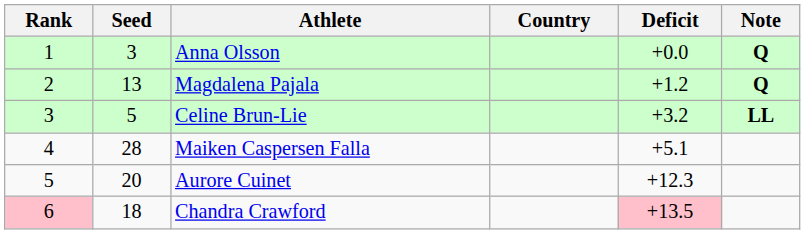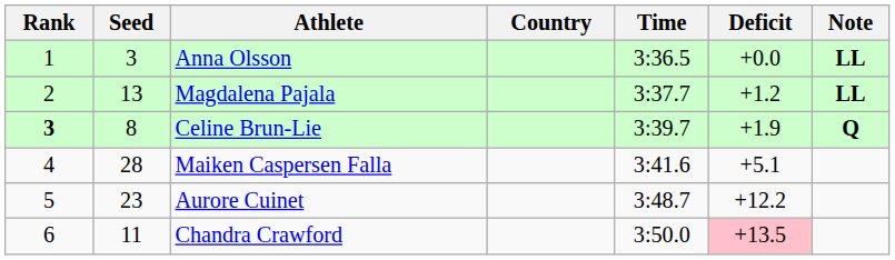+ column: Time | 3:36.5 | 3:37.7 | 3:39.7 | 3:41.6 | 3:48.7 | 3:50.0
Anna Olsson | Note: Q -> LL
Magdalena Pajala | Note: Q -> LL
Celine Brun-Lie | Rank: normal -> bold
Celine Brun-Lie | Seed: 5 -> 8
Celine Brun-Lie | Deficit: +3.2 -> +1.9
Celine Brun-Lie | Note: LL -> Q
Aurore Cuinet | Seed: 20 -> 23
Aurore Cuinet | Deficit: +12.3 -> +12.2
Chandra Crawford | Rank: pink background -> no background
Chandra Crawford | Seed: 18 -> 11
